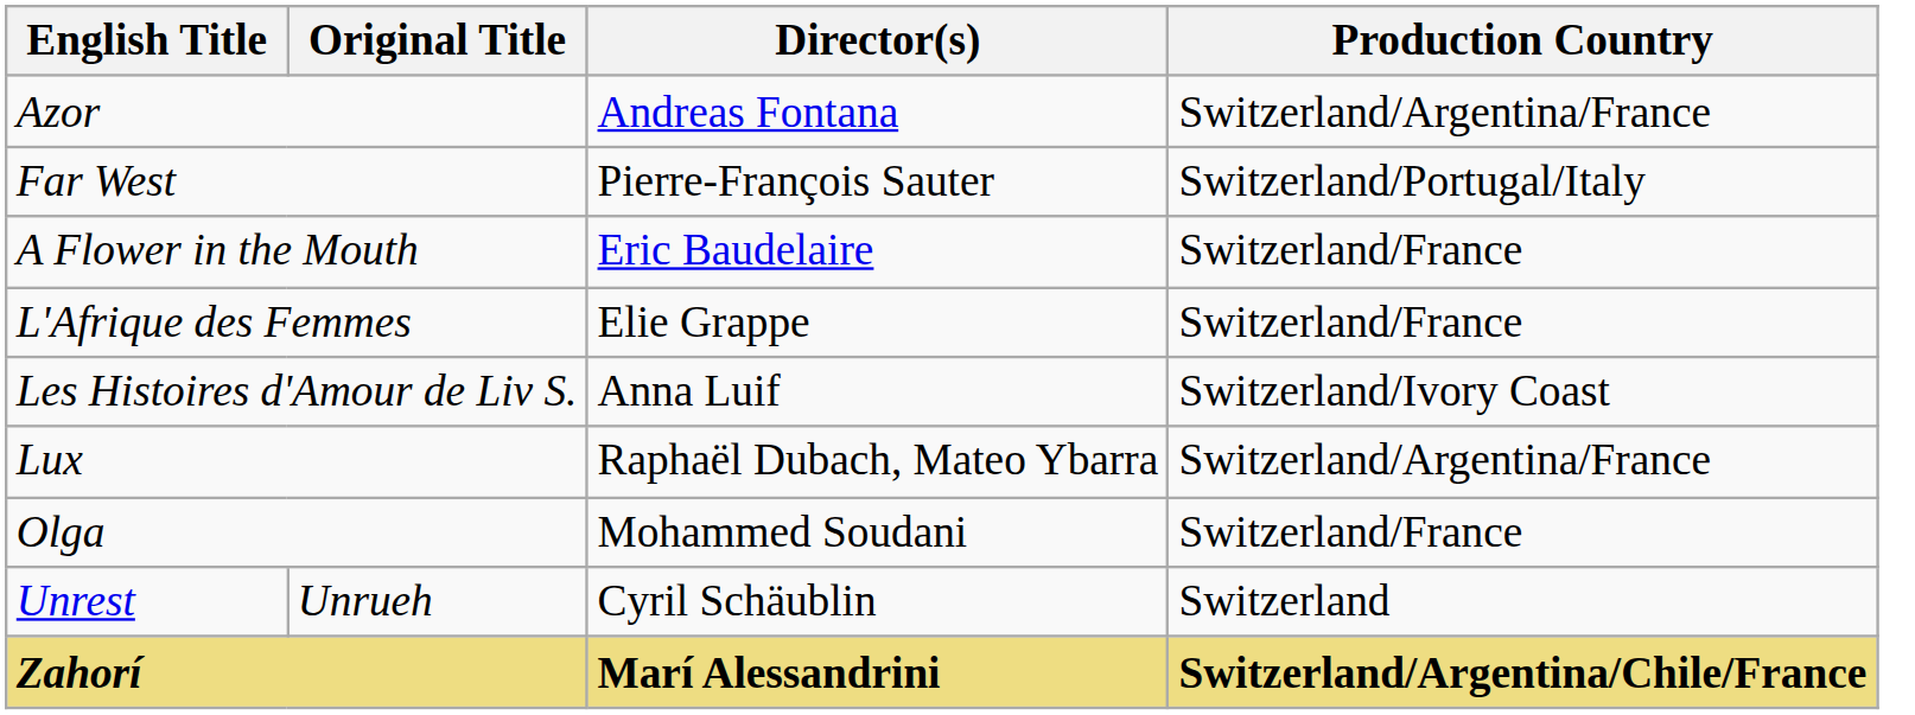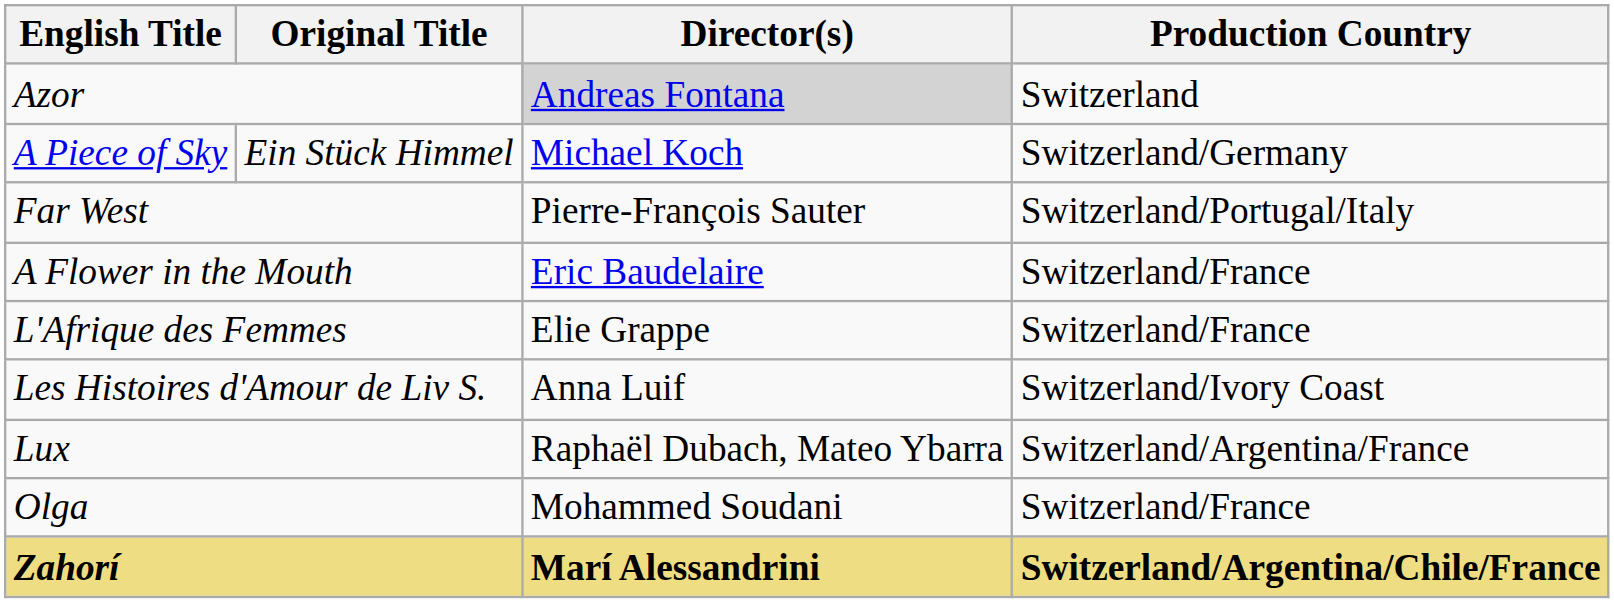Azor | Director(s): no background -> lightgrey background
Azor | Production Country: Switzerland/Argentina/France -> Switzerland
+ row: A Piece of Sky | Ein Stück Himmel | Michael Koch | Switzerland/Germany
- row: Unrest | Unrueh | Cyril Schäublin | Switzerland
